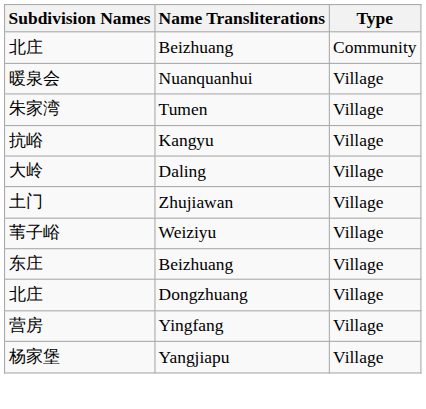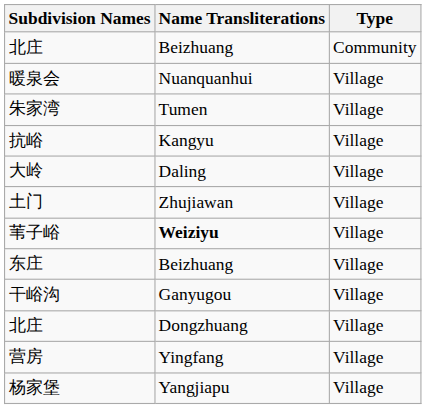苇子峪 | Name Transliterations: normal -> bold
+ row: 干峪沟 | Ganyugou | Village
